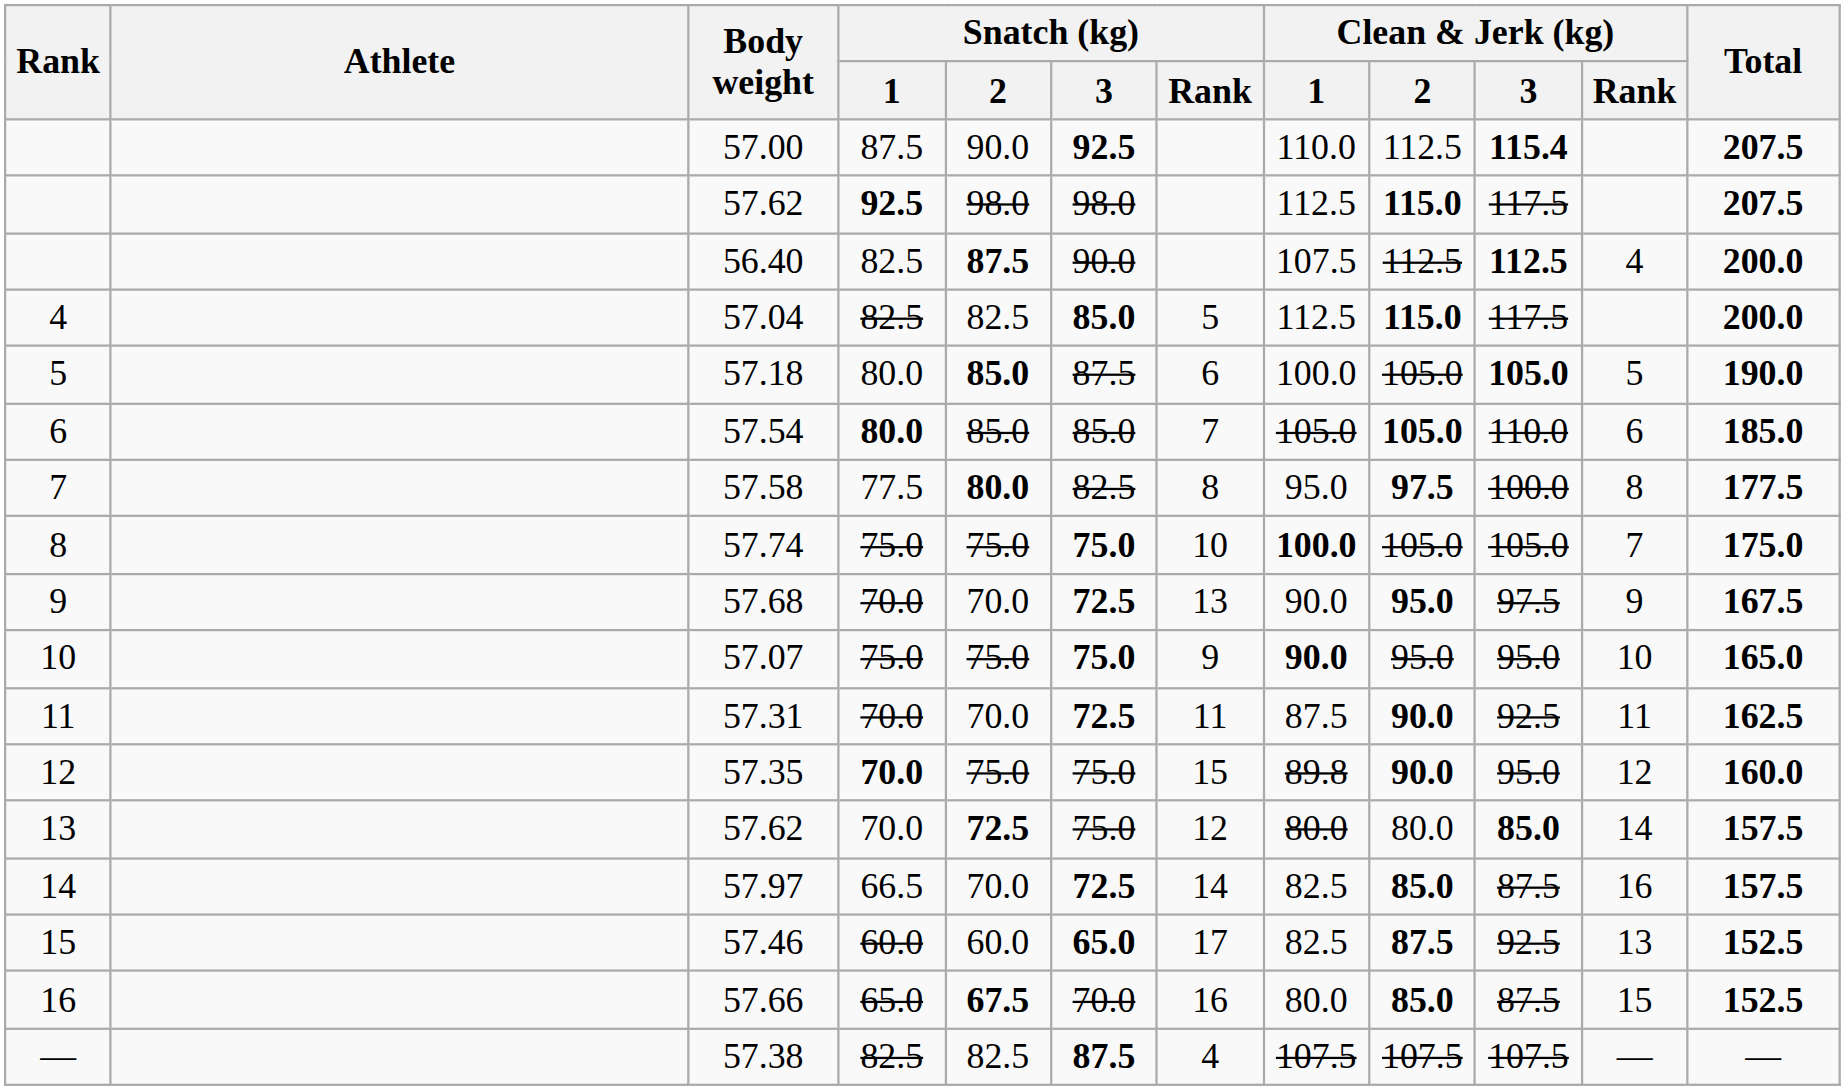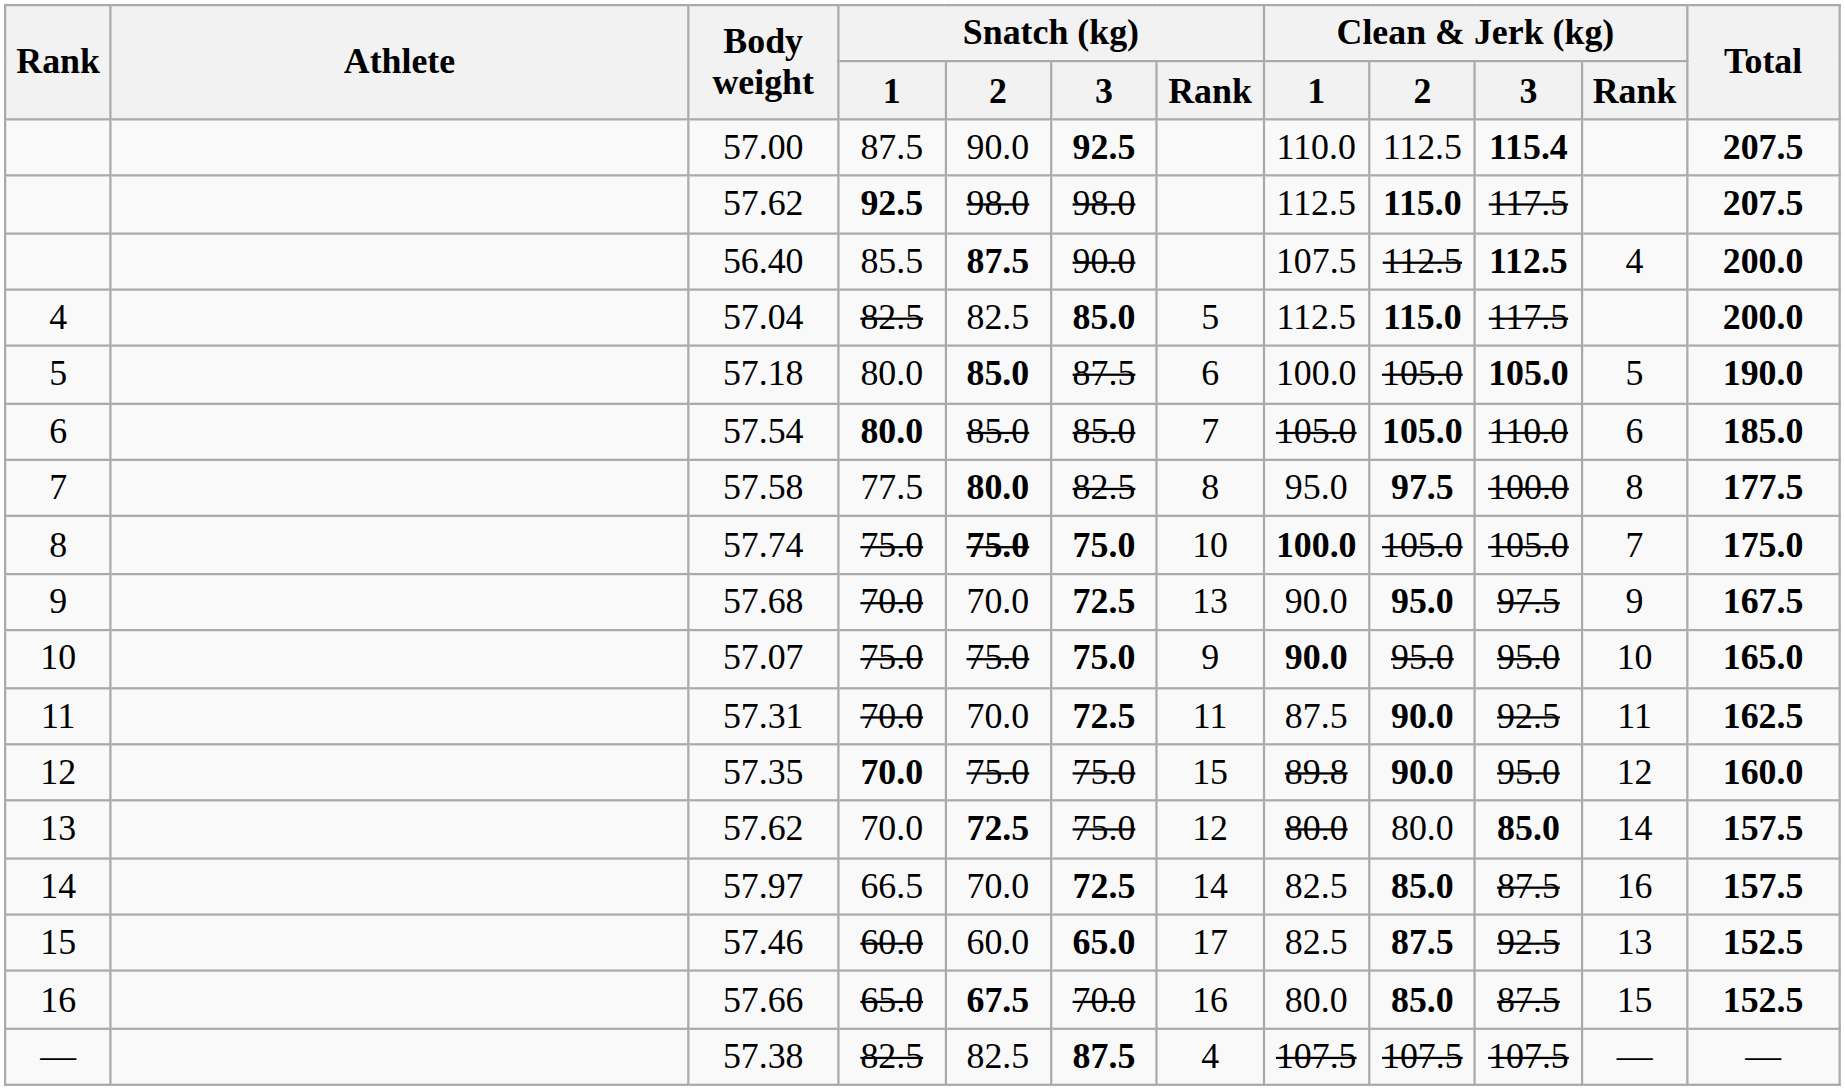56.40 | Snatch (kg) / 1: 82.5 -> 85.5
57.74 | Snatch (kg) / 2: normal -> bold
